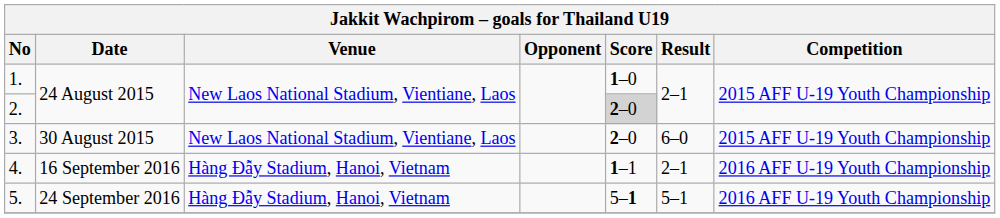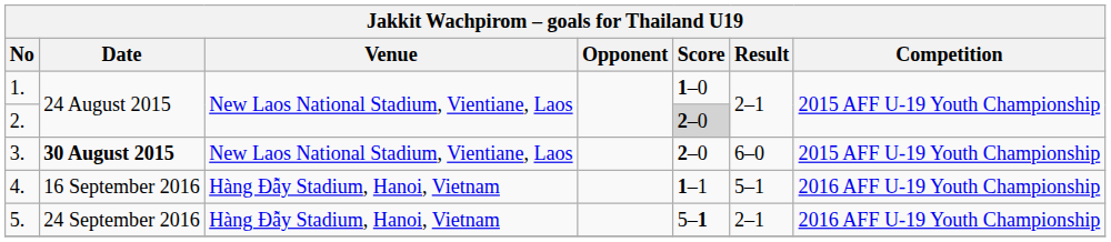3. | Date: normal -> bold
4. | Result: 2–1 -> 5–1
5. | Result: 5–1 -> 2–1
